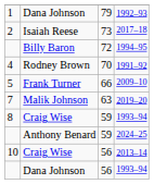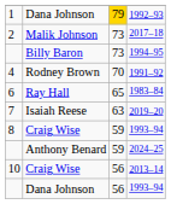1992–93 | column 3: no background -> gold background
2017–18 | column 2: Isaiah Reese -> Malik Johnson
1994–95 | column 3: 72 -> 73
- row: 5 | Frank Turner | 66 | 2009–10
+ row: 6 | Ray Hall | 65 | 1983–84
2019–20 | column 2: Malik Johnson -> Isaiah Reese
